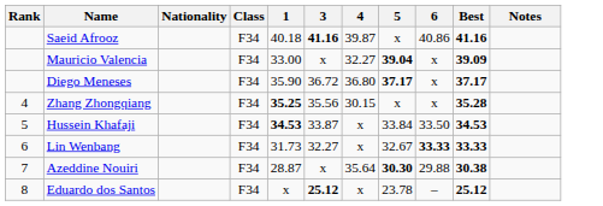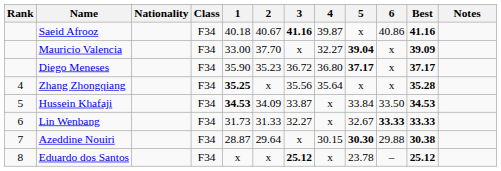+ column: 2 | 40.67 | 37.70 | 35.23 | x | 34.09 | 31.33 | 29.64 | x
Zhang Zhongqiang | 4: 30.15 -> 35.64
Azeddine Nouiri | 4: 35.64 -> 30.15
